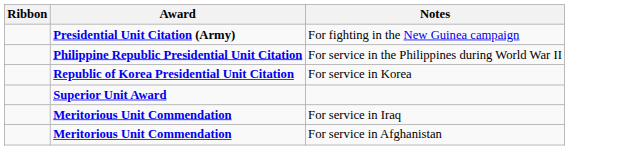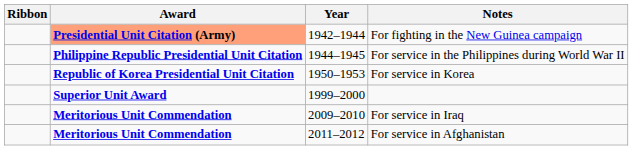+ column: Year | 1942–1944 | 1944–1945 | 1950–1953 | 1999–2000 | 2009–2010 | 2011–2012
For fighting in the New Guinea campaign | Award: no background -> lightsalmon background
